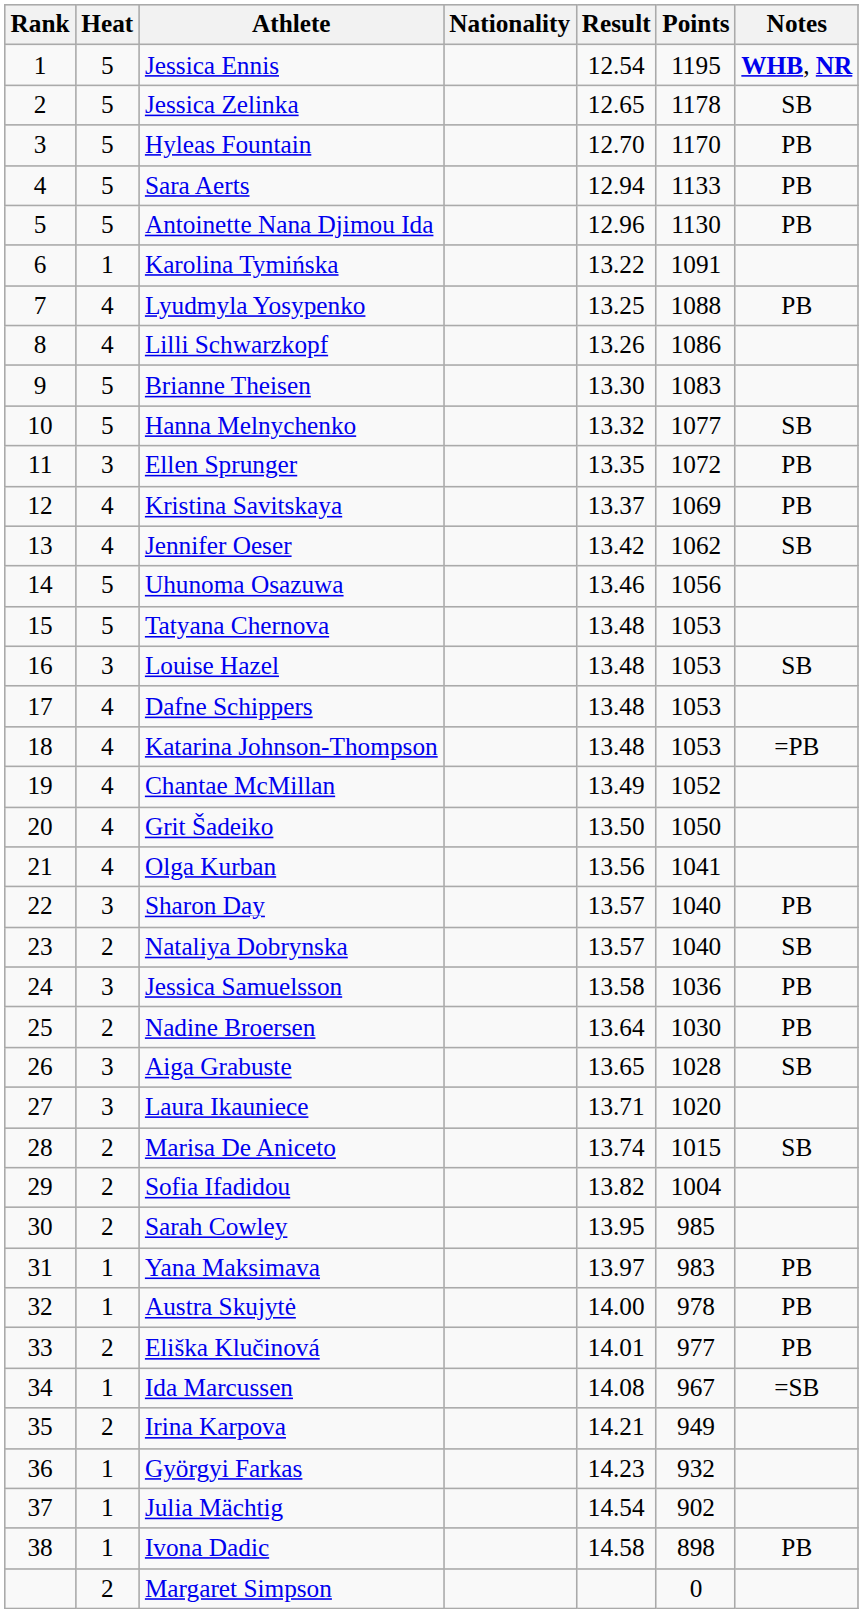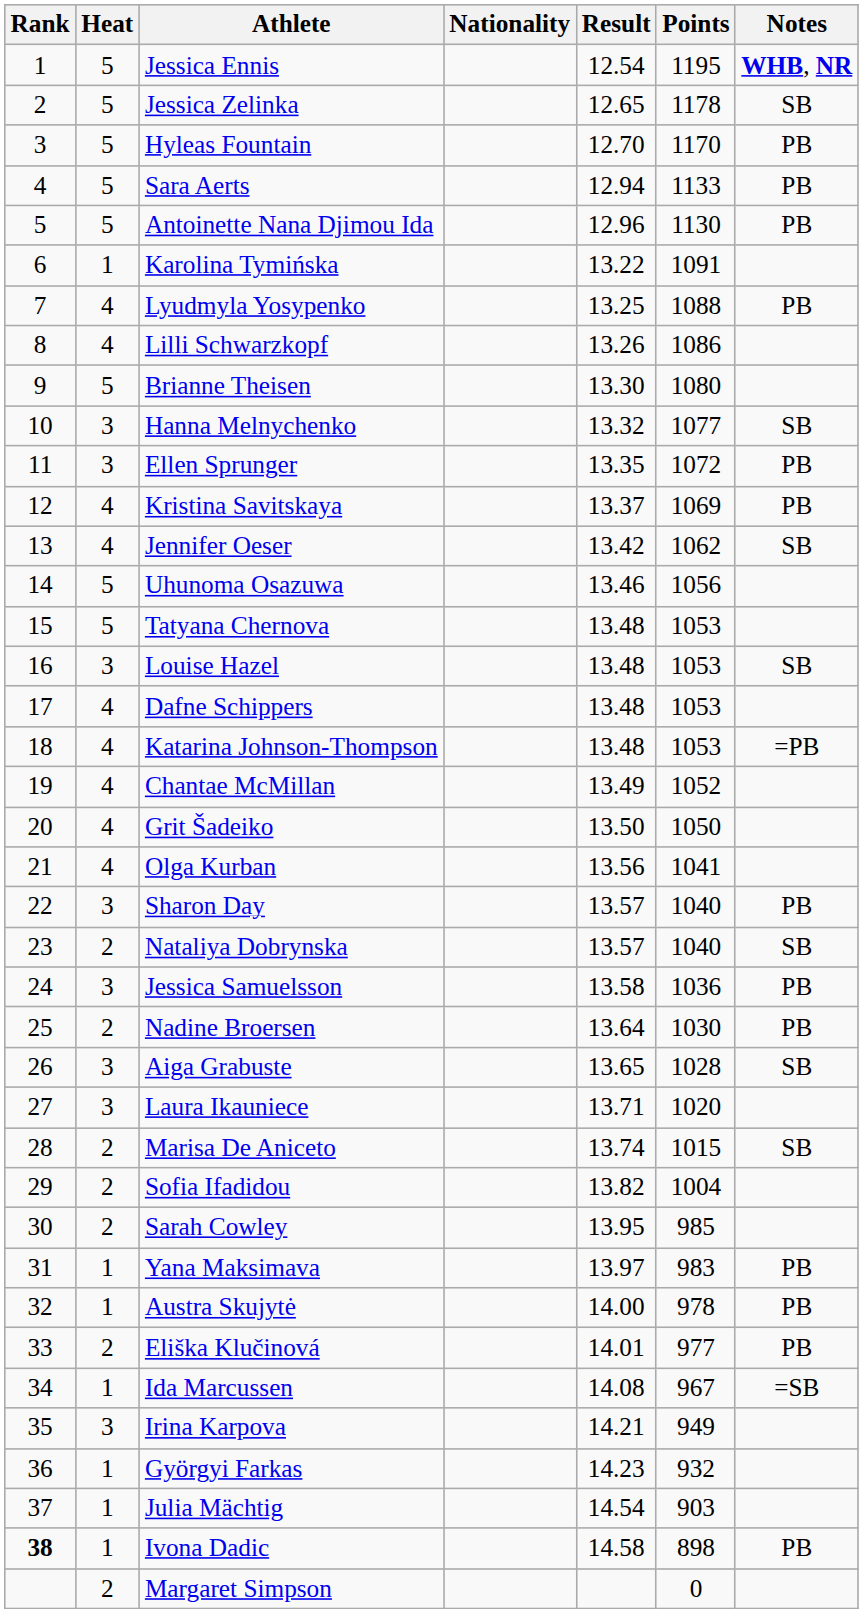Brianne Theisen | Points: 1083 -> 1080
Hanna Melnychenko | Heat: 5 -> 3
Irina Karpova | Heat: 2 -> 3
Julia Mächtig | Points: 902 -> 903
Ivona Dadic | Rank: normal -> bold
